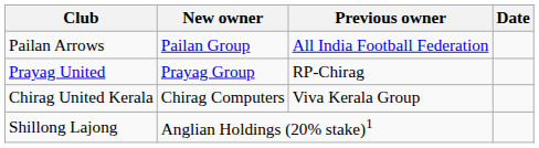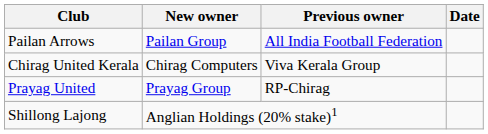rows swapped: Prayag United <-> Chirag United Kerala
